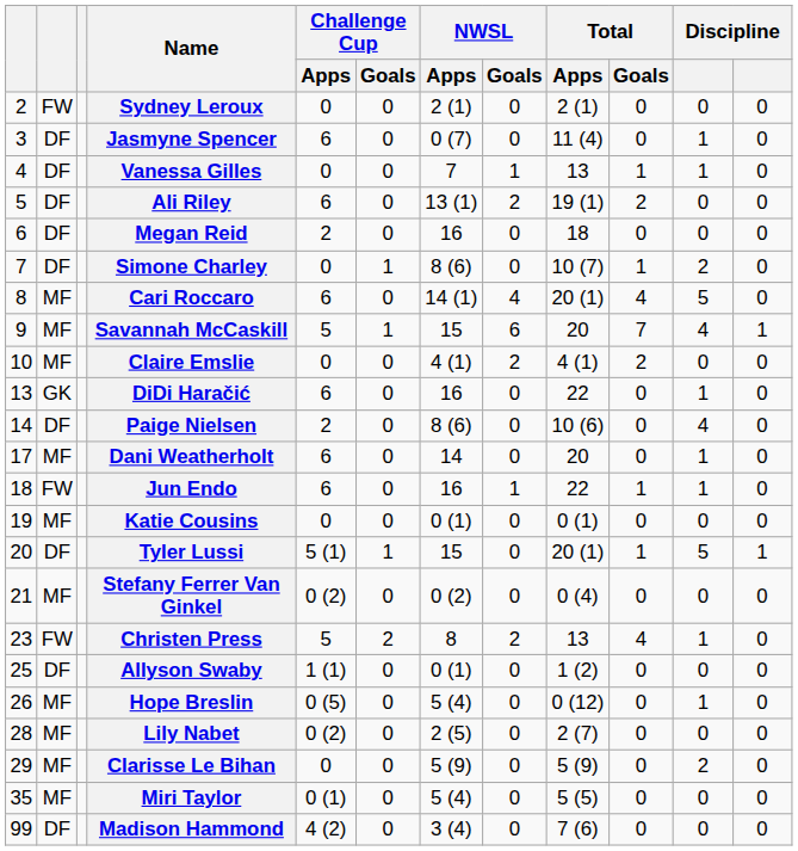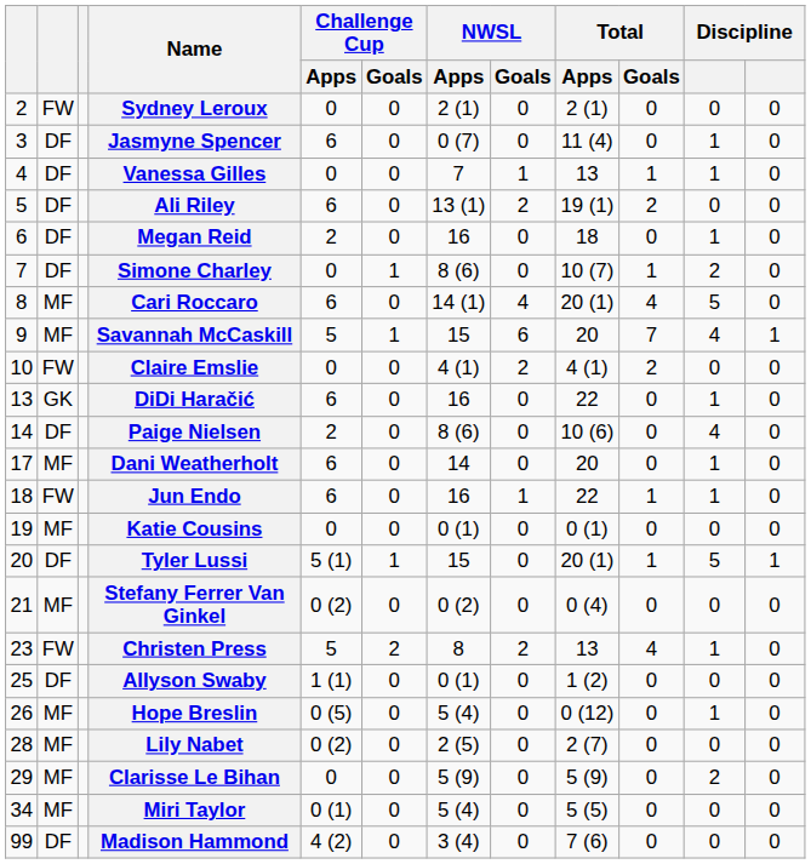Megan Reid | column 11: 0 -> 1
Claire Emslie | column 2: MF -> FW
Miri Taylor | column 1: 35 -> 34
